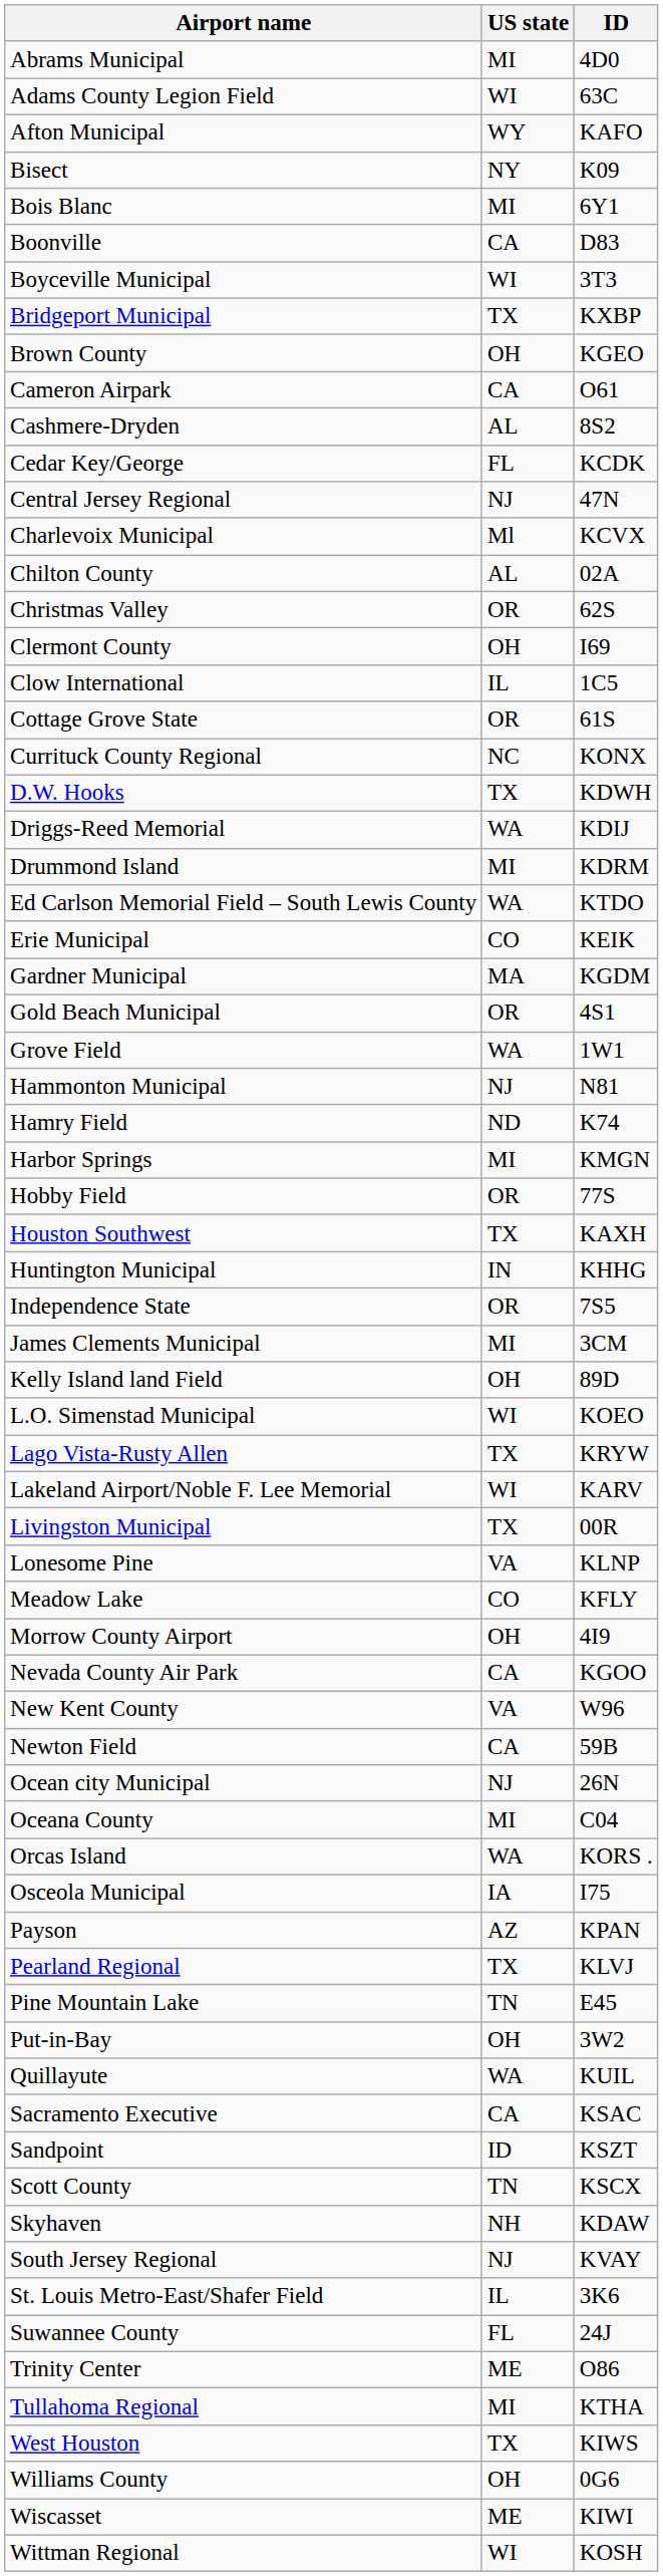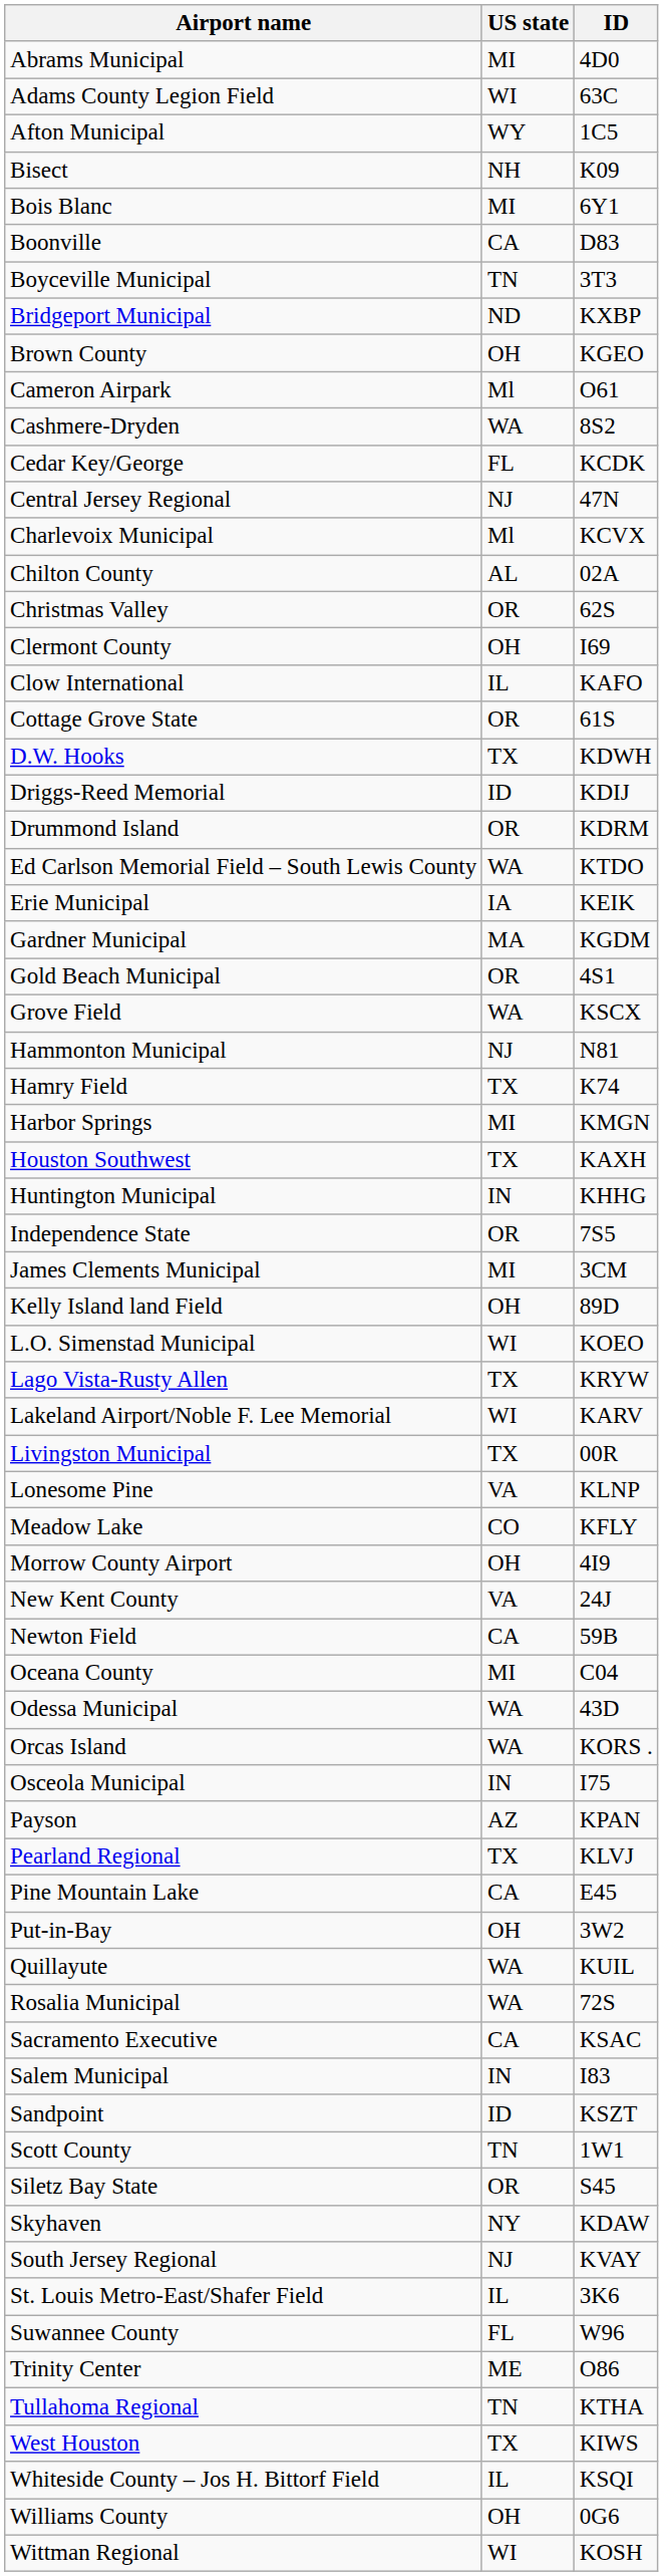Afton Municipal | ID: KAFO -> 1C5
Bisect | US state: NY -> NH
Boyceville Municipal | US state: WI -> TN
Bridgeport Municipal | US state: TX -> ND
Cameron Airpark | US state: CA -> Ml
Cashmere-Dryden | US state: AL -> WA
Clow International | ID: 1C5 -> KAFO
- row: Currituck County Regional | NC | KONX
Driggs-Reed Memorial | US state: WA -> ID
Drummond Island | US state: MI -> OR
Erie Municipal | US state: CO -> IA
Grove Field | ID: 1W1 -> KSCX
Hamry Field | US state: ND -> TX
- row: Hobby Field | OR | 77S
- row: Nevada County Air Park | CA | KGOO
New Kent County | ID: W96 -> 24J
- row: Ocean city Municipal | NJ | 26N
+ row: Odessa Municipal | WA | 43D
Osceola Municipal | US state: IA -> IN
Pine Mountain Lake | US state: TN -> CA
+ row: Rosalia Municipal | WA | 72S
+ row: Salem Municipal | IN | I83
Scott County | ID: KSCX -> 1W1
+ row: Siletz Bay State | OR | S45
Skyhaven | US state: NH -> NY
Suwannee County | ID: 24J -> W96
Tullahoma Regional | US state: MI -> TN
+ row: Whiteside County – Jos H. Bittorf Field | IL | KSQI
- row: Wiscasset | ME | KIWI
